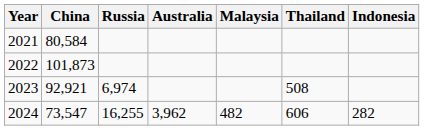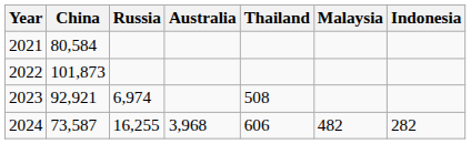columns swapped: Thailand <-> Malaysia
2024 | China: 73,547 -> 73,587
2024 | Australia: 3,962 -> 3,968
